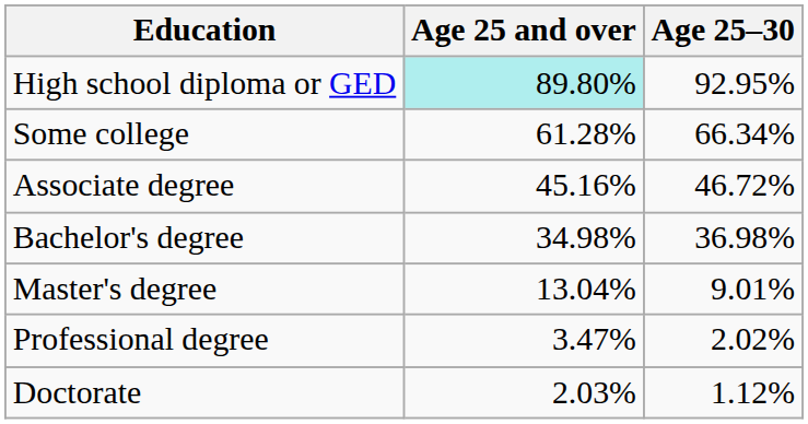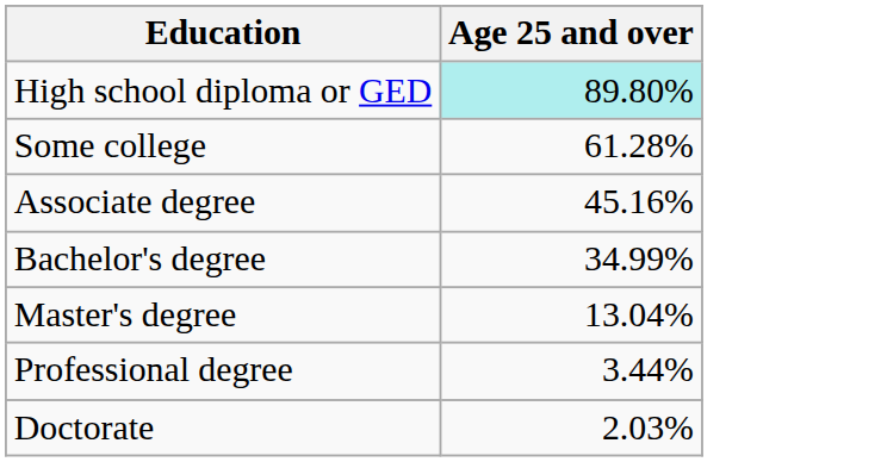- column: Age 25–30 | 92.95% | 66.34% | 46.72% | 36.98% | 9.01% | 2.02% | 1.12%
Bachelor's degree | Age 25 and over: 34.98% -> 34.99%
Professional degree | Age 25 and over: 3.47% -> 3.44%
